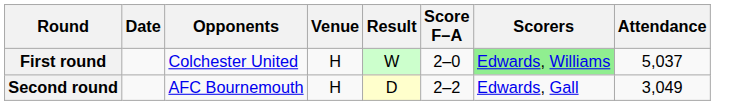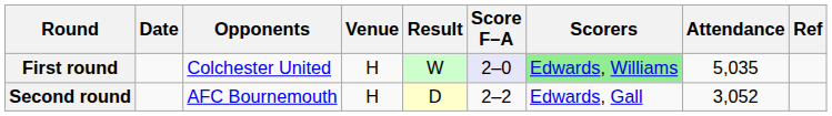+ column: Ref
First round | Score F–A: no background -> lavender background
First round | Attendance: 5,037 -> 5,035
Second round | Attendance: 3,049 -> 3,052
